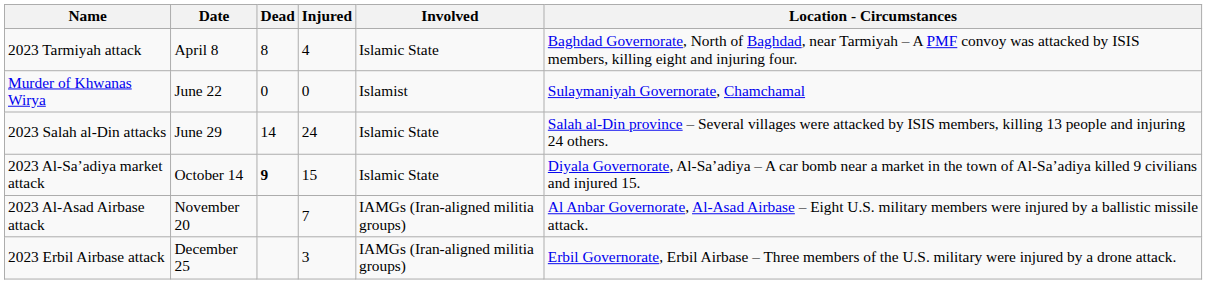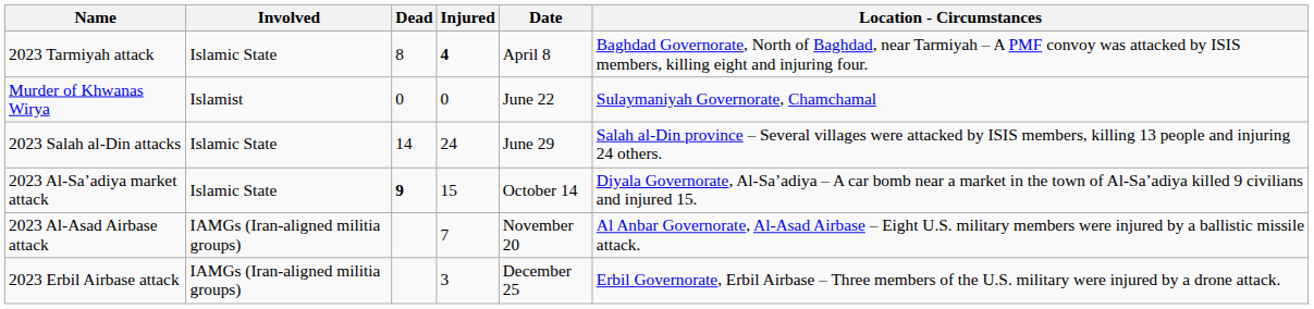columns swapped: Date <-> Involved
2023 Tarmiyah attack | Injured: normal -> bold
